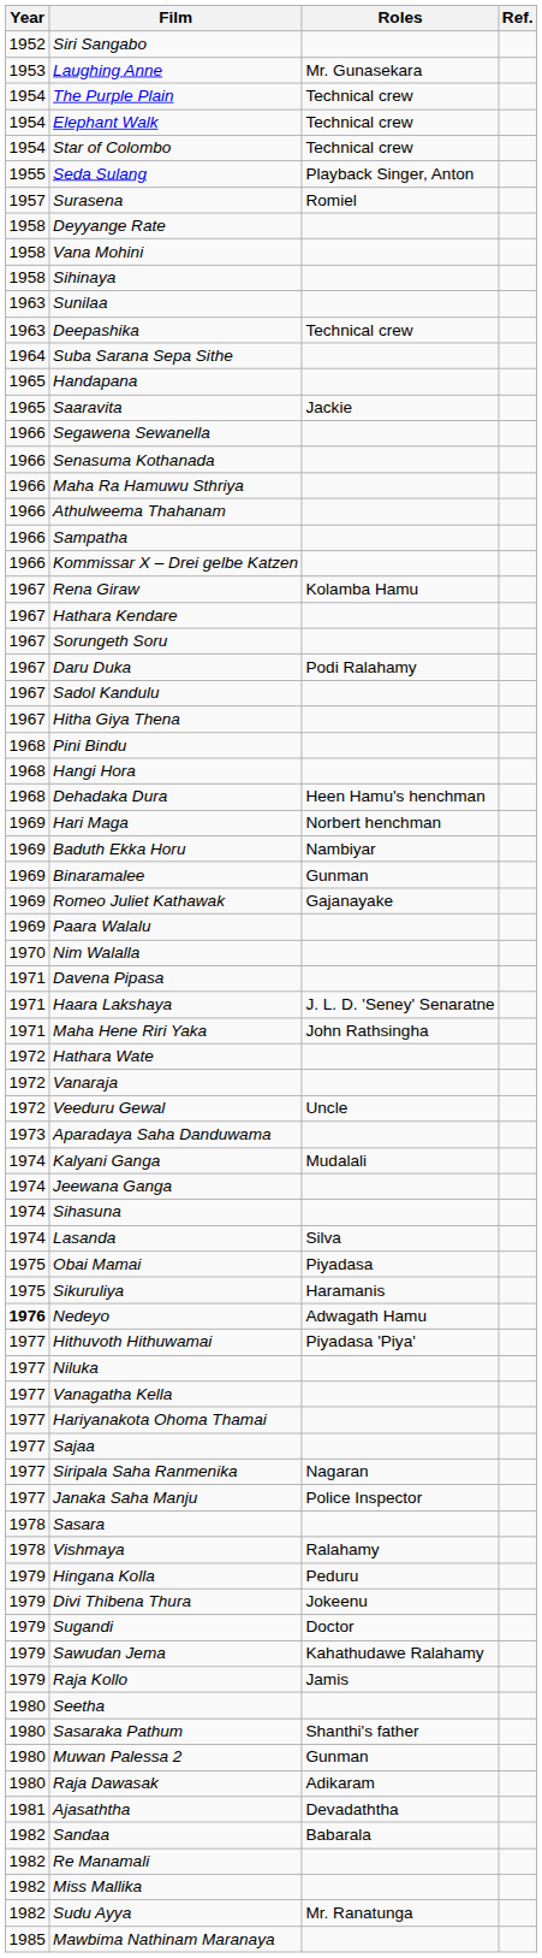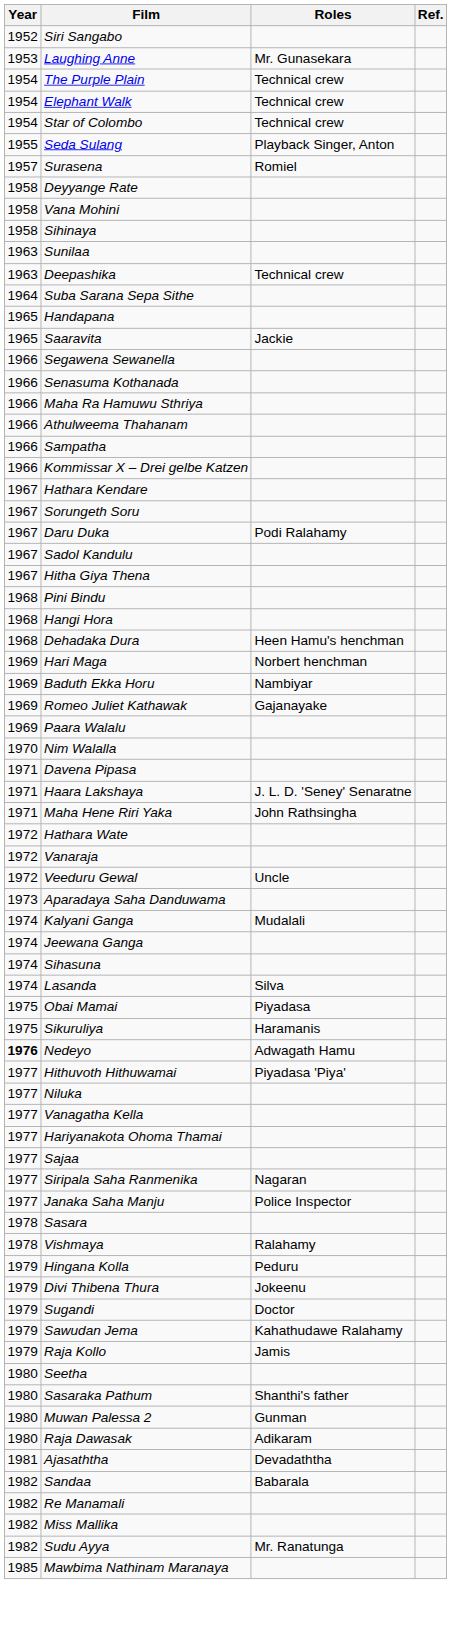- row: 1967 | Rena Giraw | Kolamba Hamu
- row: 1969 | Binaramalee | Gunman
